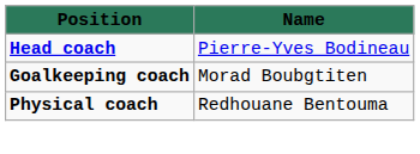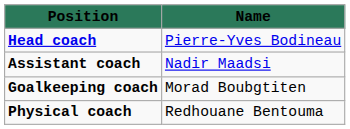+ row: Assistant coach | Nadir Maadsi
